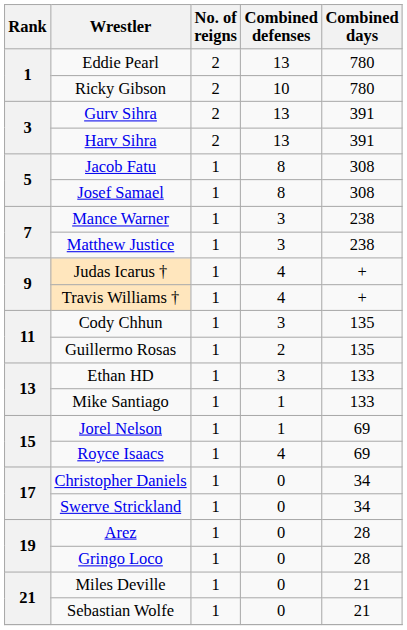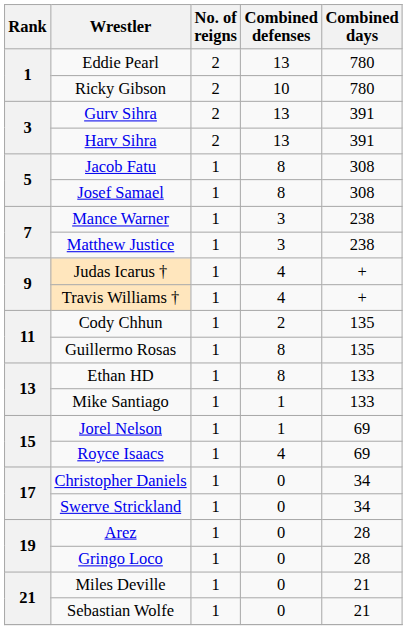Cody Chhun | Combined defenses: 3 -> 2
Guillermo Rosas | Combined defenses: 2 -> 8
Ethan HD | Combined defenses: 3 -> 8
